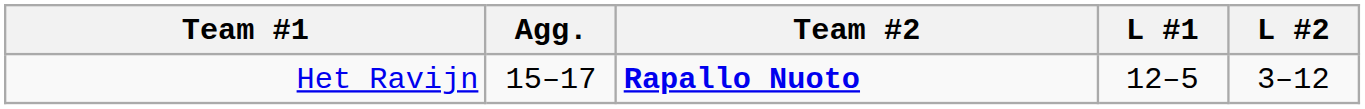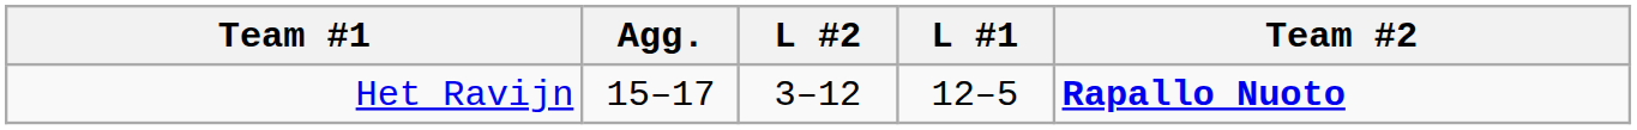columns swapped: Team #2 <-> L #2
